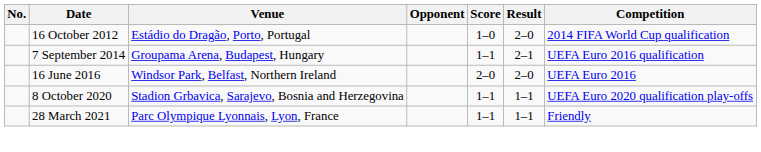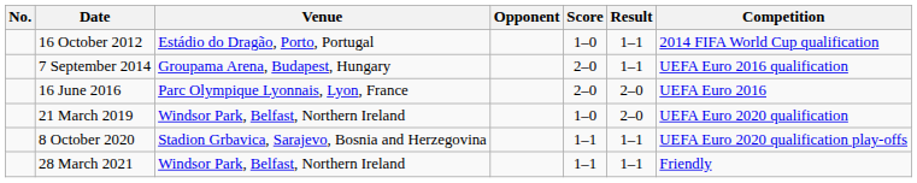16 October 2012 | Result: 2–0 -> 1–1
7 September 2014 | Score: 1–1 -> 2–0
7 September 2014 | Result: 2–1 -> 1–1
16 June 2016 | Venue: Windsor Park, Belfast, Northern Ireland -> Parc Olympique Lyonnais, Lyon, France
+ row: 21 March 2019 | Windsor Park, Belfast, Northern Ireland | 1–0 | 2–0 | UEFA Euro 2020 qualification
28 March 2021 | Venue: Parc Olympique Lyonnais, Lyon, France -> Windsor Park, Belfast, Northern Ireland
